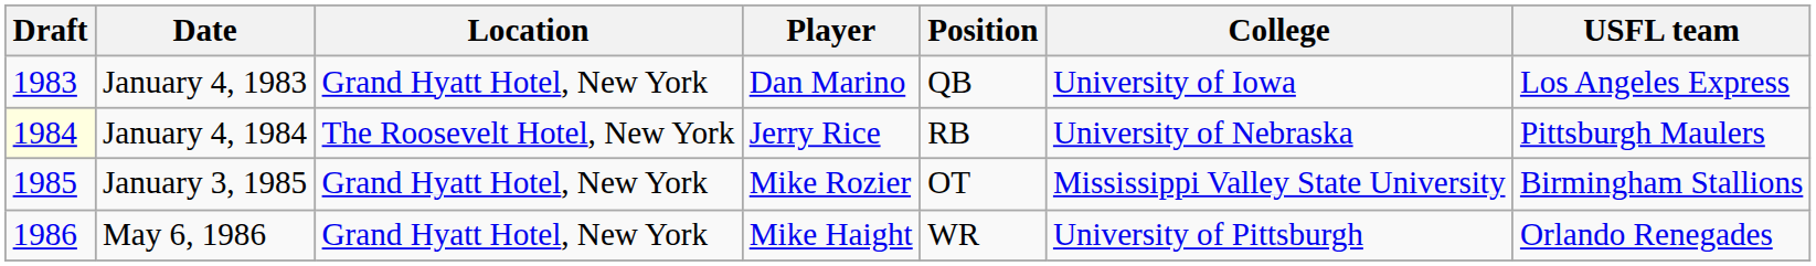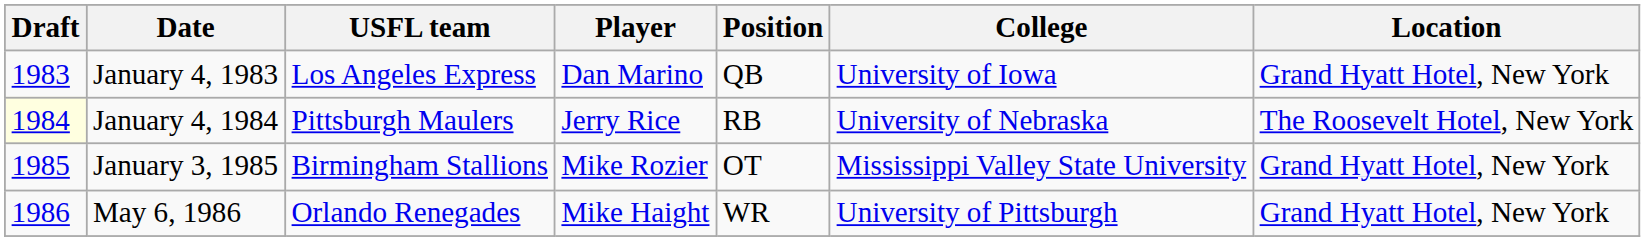columns swapped: Location <-> USFL team
